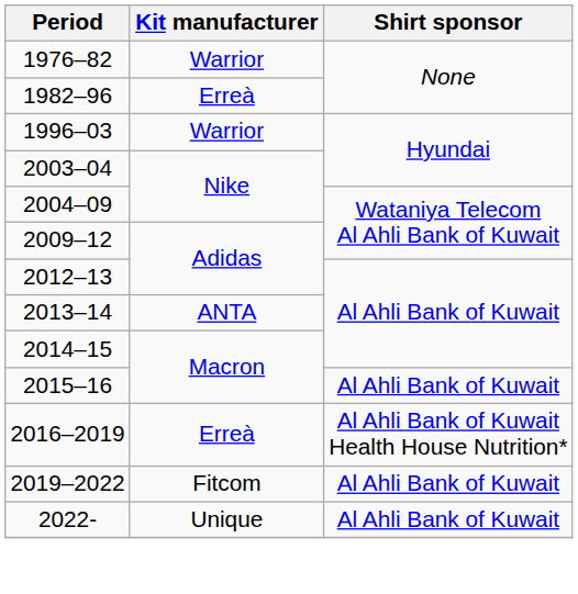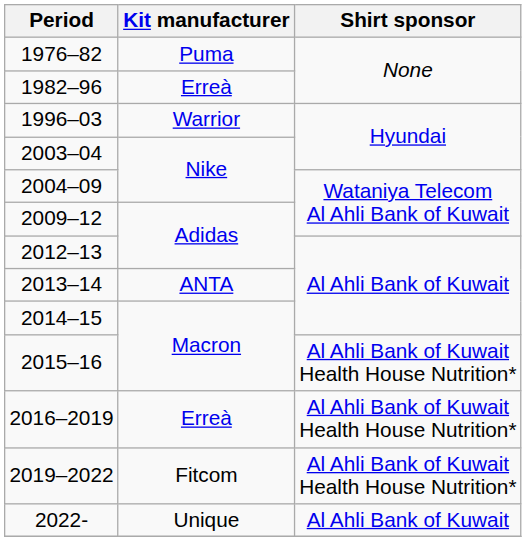1976–82 | Kit manufacturer: Warrior -> Puma
2015–16 | Shirt sponsor: Al Ahli Bank of Kuwait -> Al Ahli Bank of Kuwait Health House Nutrition*
2019–2022 | Shirt sponsor: Al Ahli Bank of Kuwait -> Al Ahli Bank of Kuwait Health House Nutrition*
